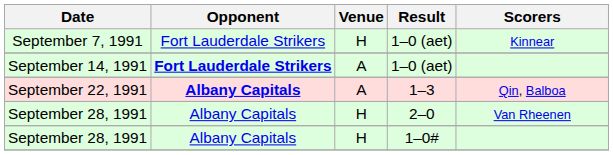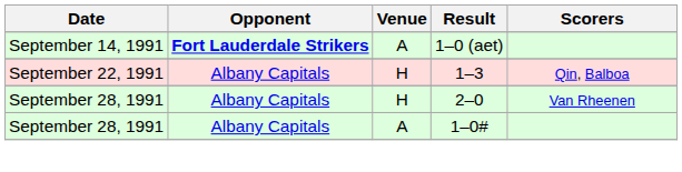- row: September 7, 1991 | Fort Lauderdale Strikers | H | 1–0 (aet) | Kinnear
September 22, 1991 | Opponent: bold -> normal
September 22, 1991 | Venue: A -> H
September 28, 1991 / 1–0# | Venue: H -> A
